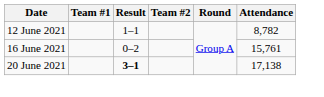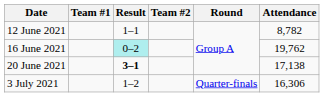16 June 2021 | Result: no background -> paleturquoise background
16 June 2021 | Attendance: 15,761 -> 19,762
+ row: 3 July 2021 | 1–2 | Quarter-finals | 16,306
